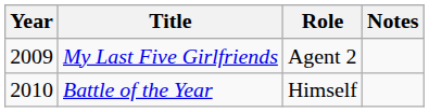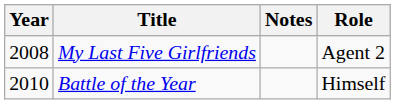columns swapped: Role <-> Notes
My Last Five Girlfriends | Year: 2009 -> 2008
